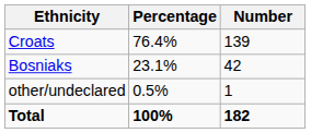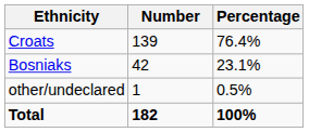columns swapped: Number <-> Percentage
